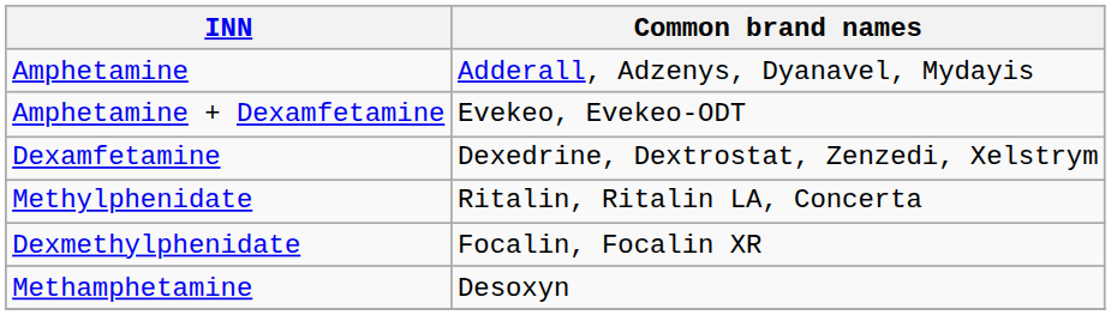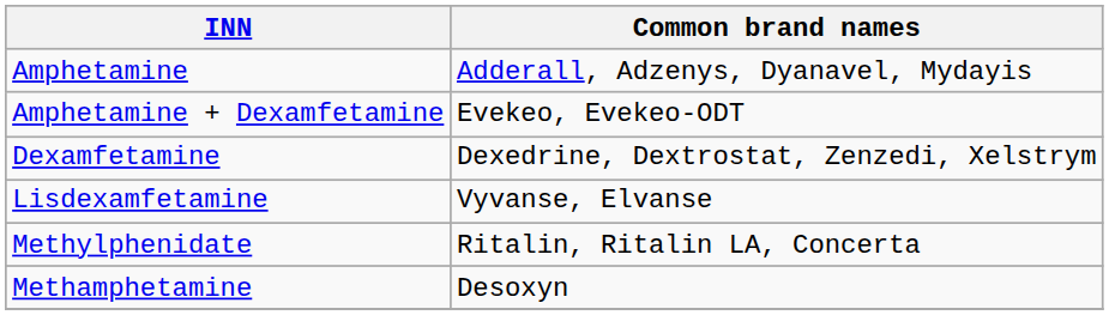+ row: Lisdexamfetamine | Vyvanse, Elvanse
- row: Dexmethylphenidate | Focalin, Focalin XR
